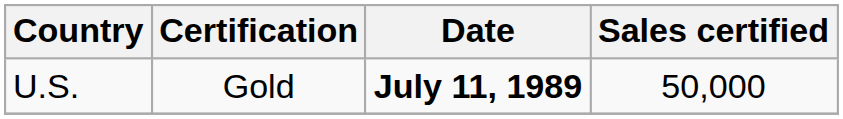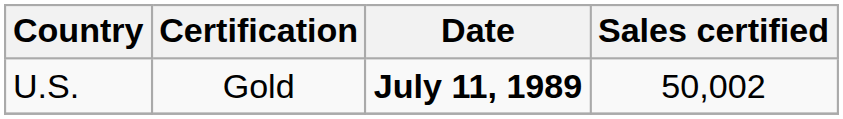U.S. | Sales certified: 50,000 -> 50,002
